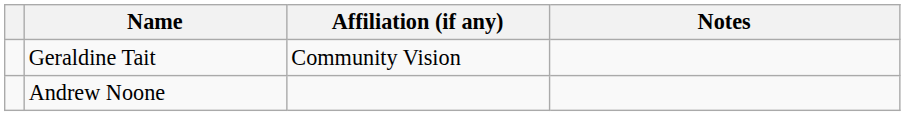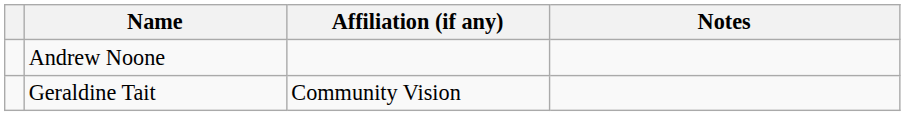rows swapped: Andrew Noone <-> Geraldine Tait
